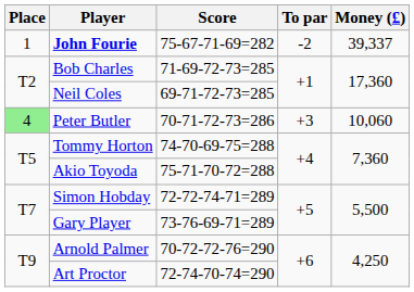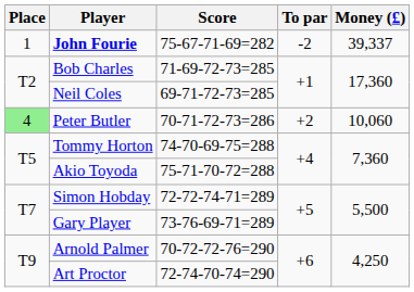Peter Butler | To par: +3 -> +2
